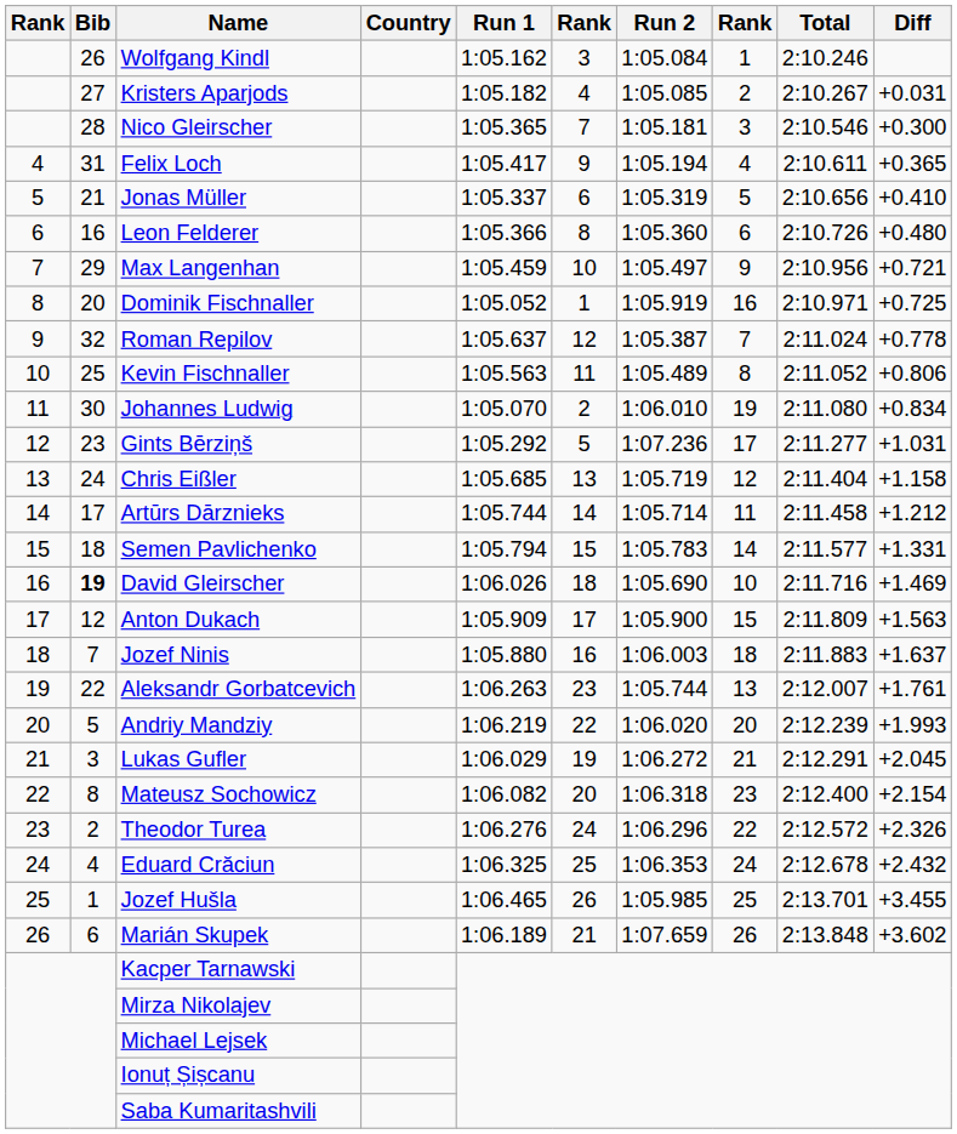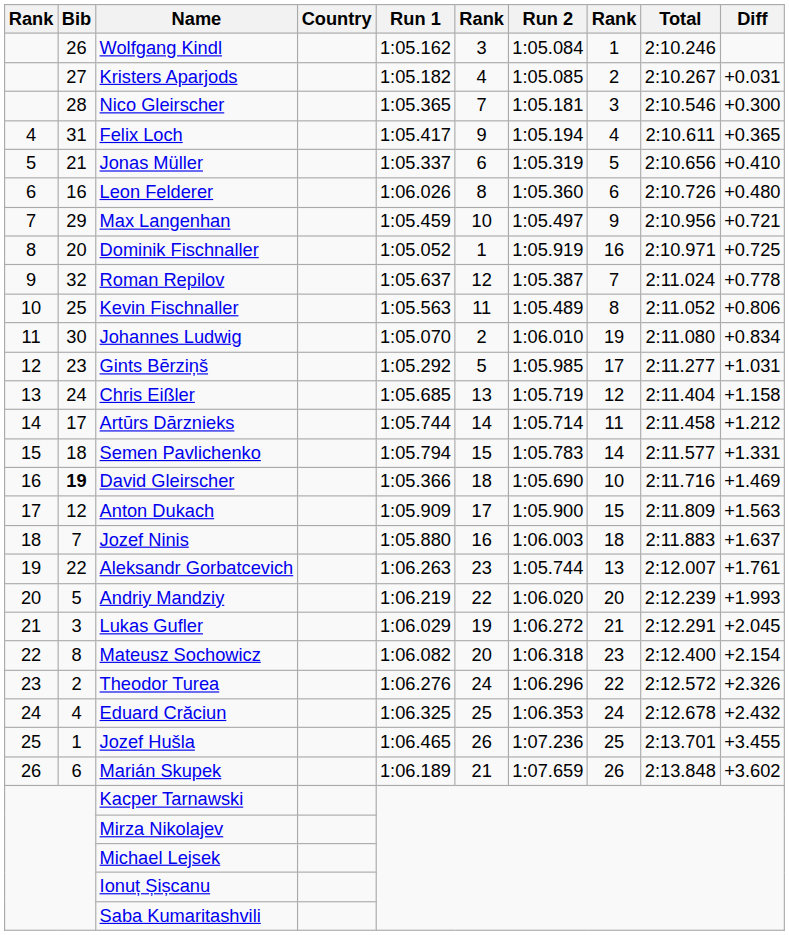Leon Felderer | Run 1: 1:05.366 -> 1:06.026
Gints Bērziņš | Run 2: 1:07.236 -> 1:05.985
David Gleirscher | Run 1: 1:06.026 -> 1:05.366
Jozef Hušla | Run 2: 1:05.985 -> 1:07.236
